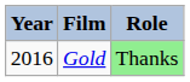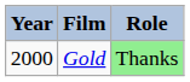Gold | Year: 2016 -> 2000
